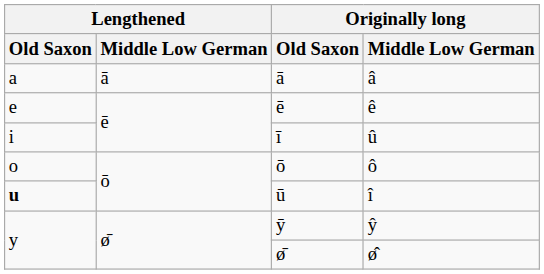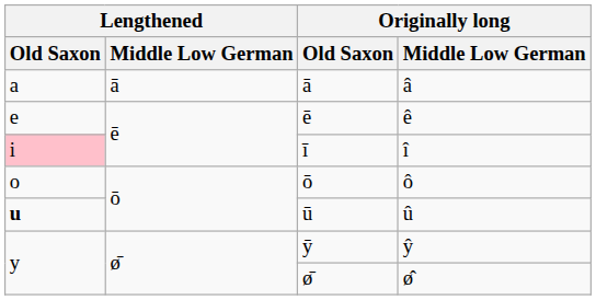ī | Lengthened / Old Saxon: no background -> pink background
ī | Originally long / Middle Low German: û -> î
ū | Originally long / Middle Low German: î -> û
